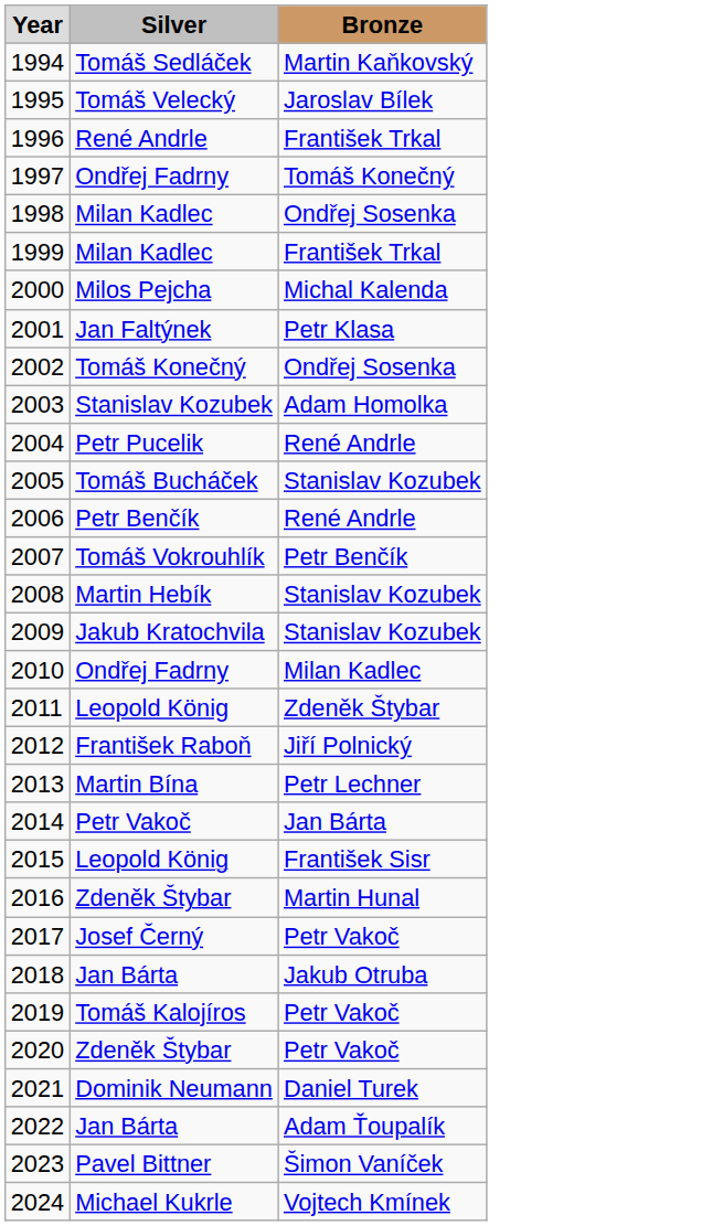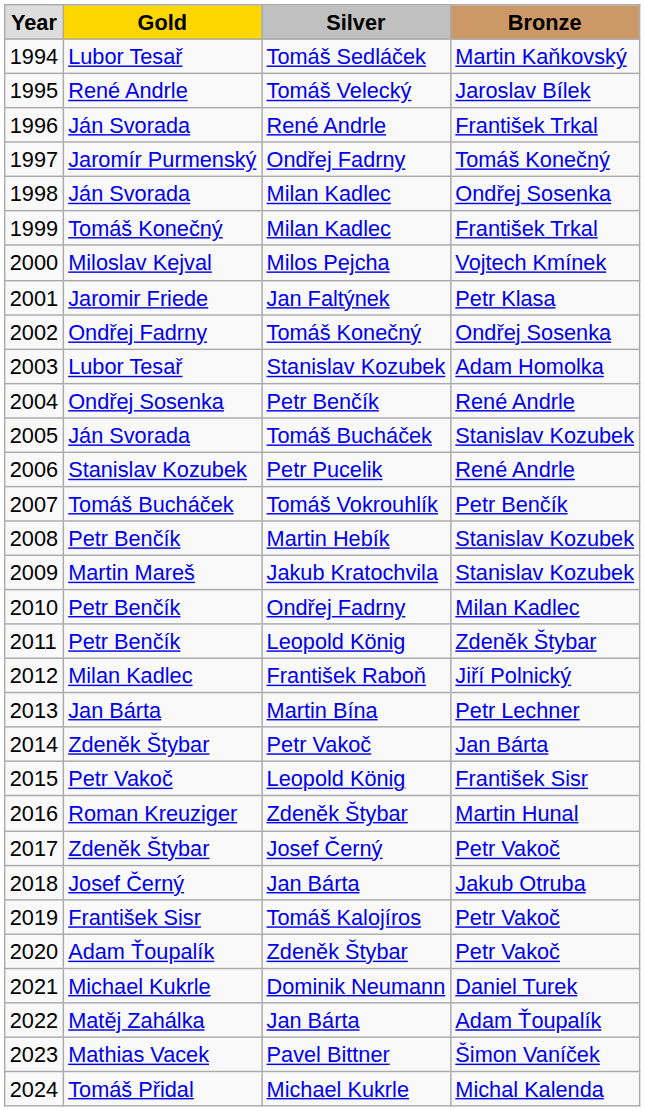+ column: Gold | Lubor Tesař | René Andrle | Ján Svorada | Jaromír Purmenský | Ján Svorada | Tomáš Konečný | Miloslav Kejval | Jaromir Friede | Ondřej Fadrny | Lubor Tesař | Ondřej Sosenka | Ján Svorada | Stanislav Kozubek | Tomáš Bucháček | Petr Benčík | Martin Mareš | Petr Benčík | Petr Benčík | Milan Kadlec | Jan Bárta | Zdeněk Štybar | Petr Vakoč | Roman Kreuziger | Zdeněk Štybar | Josef Černý | František Sisr | Adam Ťoupalík | Michael Kukrle | Matěj Zahálka | Mathias Vacek | Tomáš Přidal
2000 | Bronze: Michal Kalenda -> Vojtech Kmínek
2004 | Silver: Petr Pucelik -> Petr Benčík
2006 | Silver: Petr Benčík -> Petr Pucelik
2024 | Bronze: Vojtech Kmínek -> Michal Kalenda
